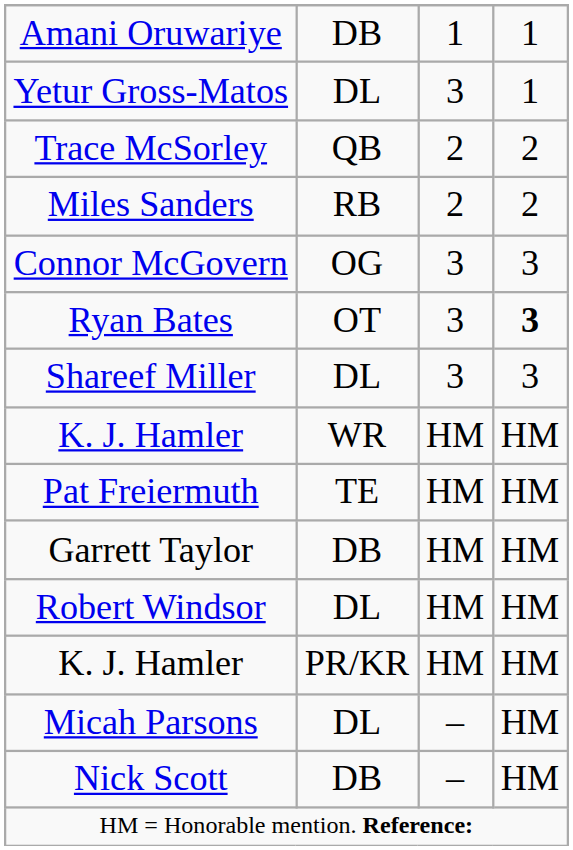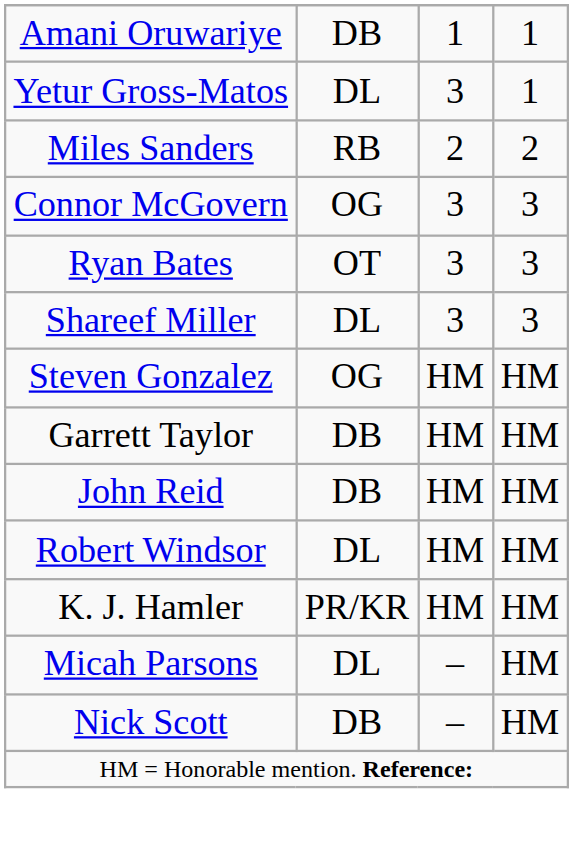- row: Trace McSorley | QB | 2 | 2
Ryan Bates | column 4: bold -> normal
- row: K. J. Hamler | WR | HM | HM
- row: Pat Freiermuth | TE | HM | HM
+ row: Steven Gonzalez | OG | HM | HM
+ row: John Reid | DB | HM | HM
